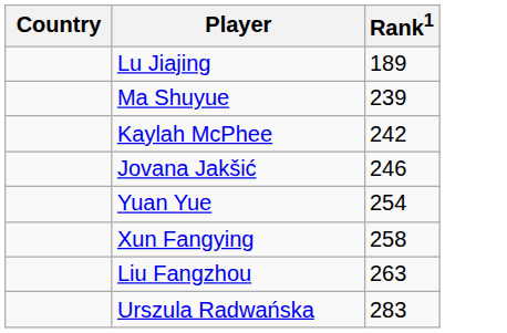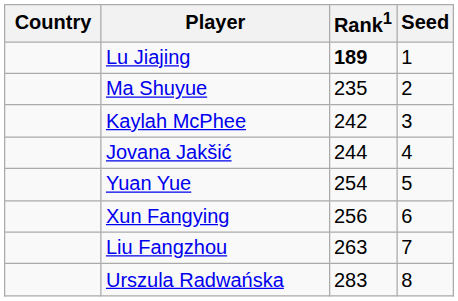+ column: Seed | 1 | 2 | 3 | 4 | 5 | 6 | 7 | 8
Lu Jiajing | Rank1: normal -> bold
Ma Shuyue | Rank1: 239 -> 235
Jovana Jakšić | Rank1: 246 -> 244
Xun Fangying | Rank1: 258 -> 256
